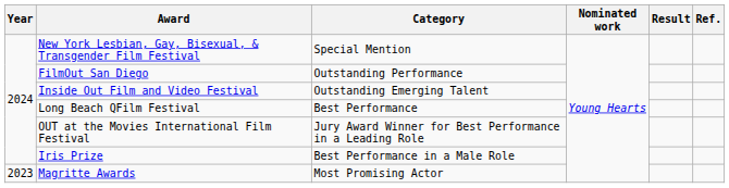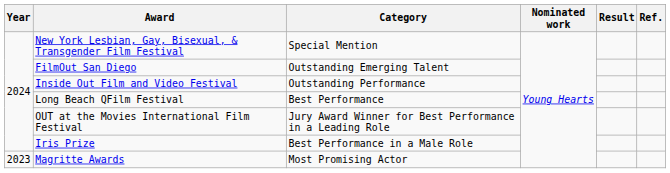FilmOut San Diego | Category: Outstanding Performance -> Outstanding Emerging Talent
Inside Out Film and Video Festival | Category: Outstanding Emerging Talent -> Outstanding Performance
